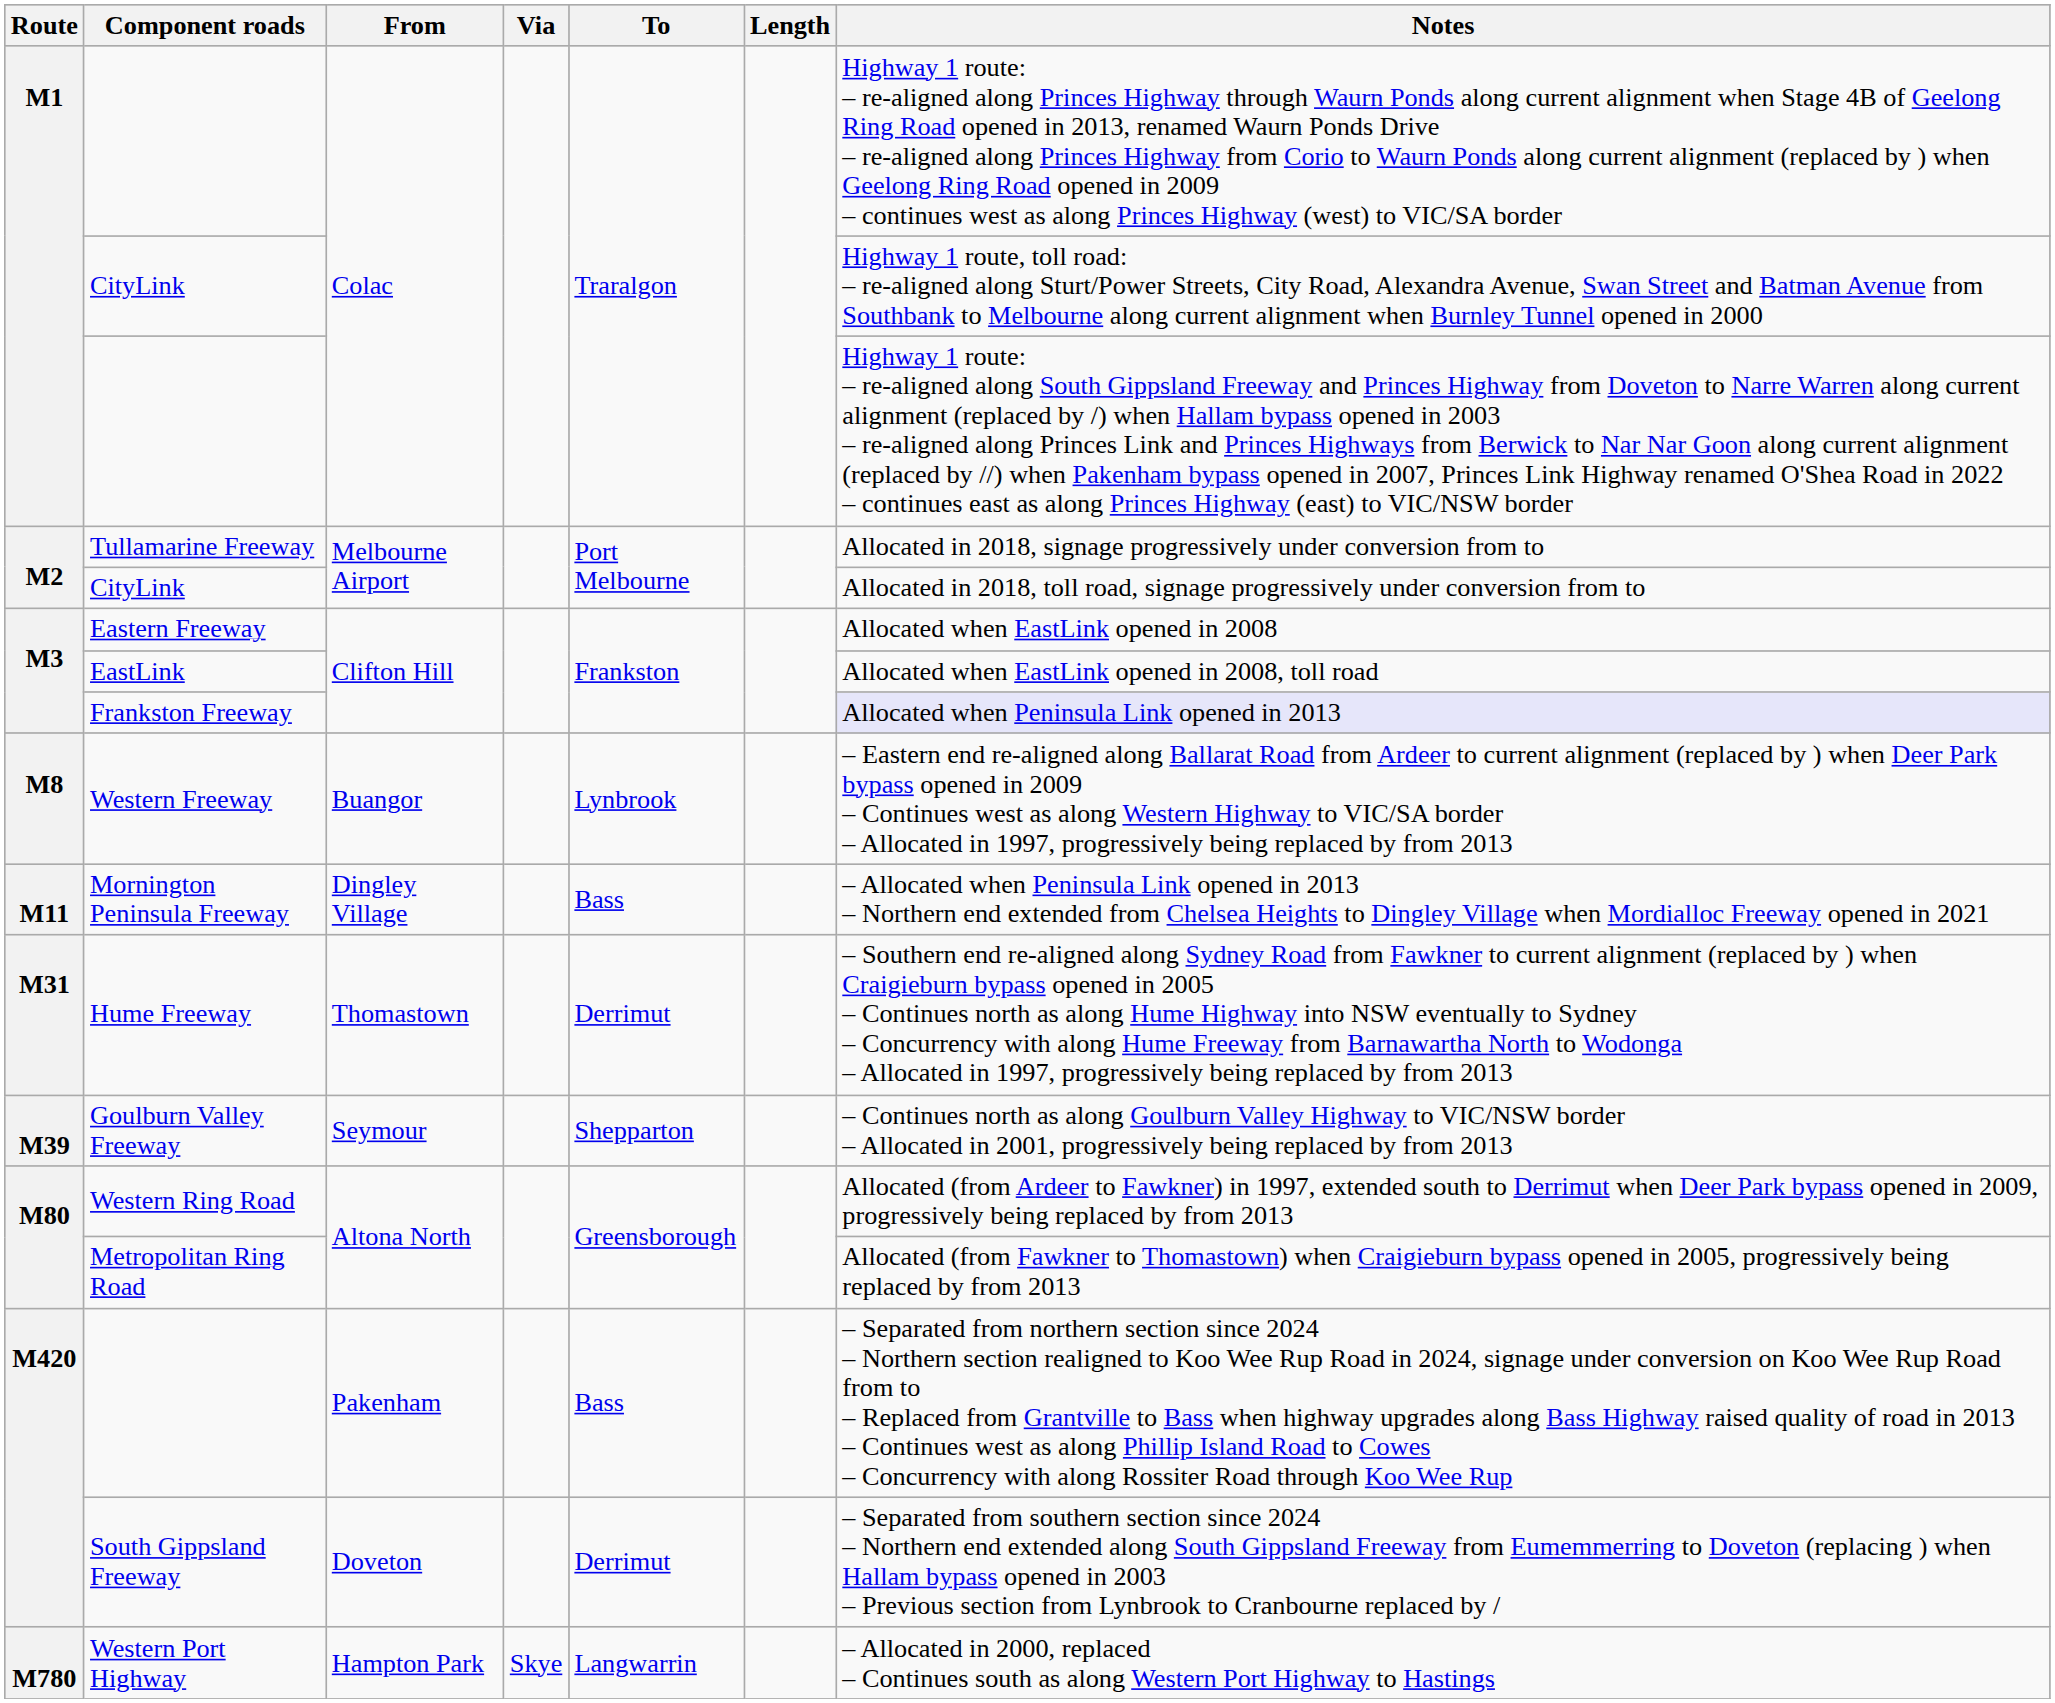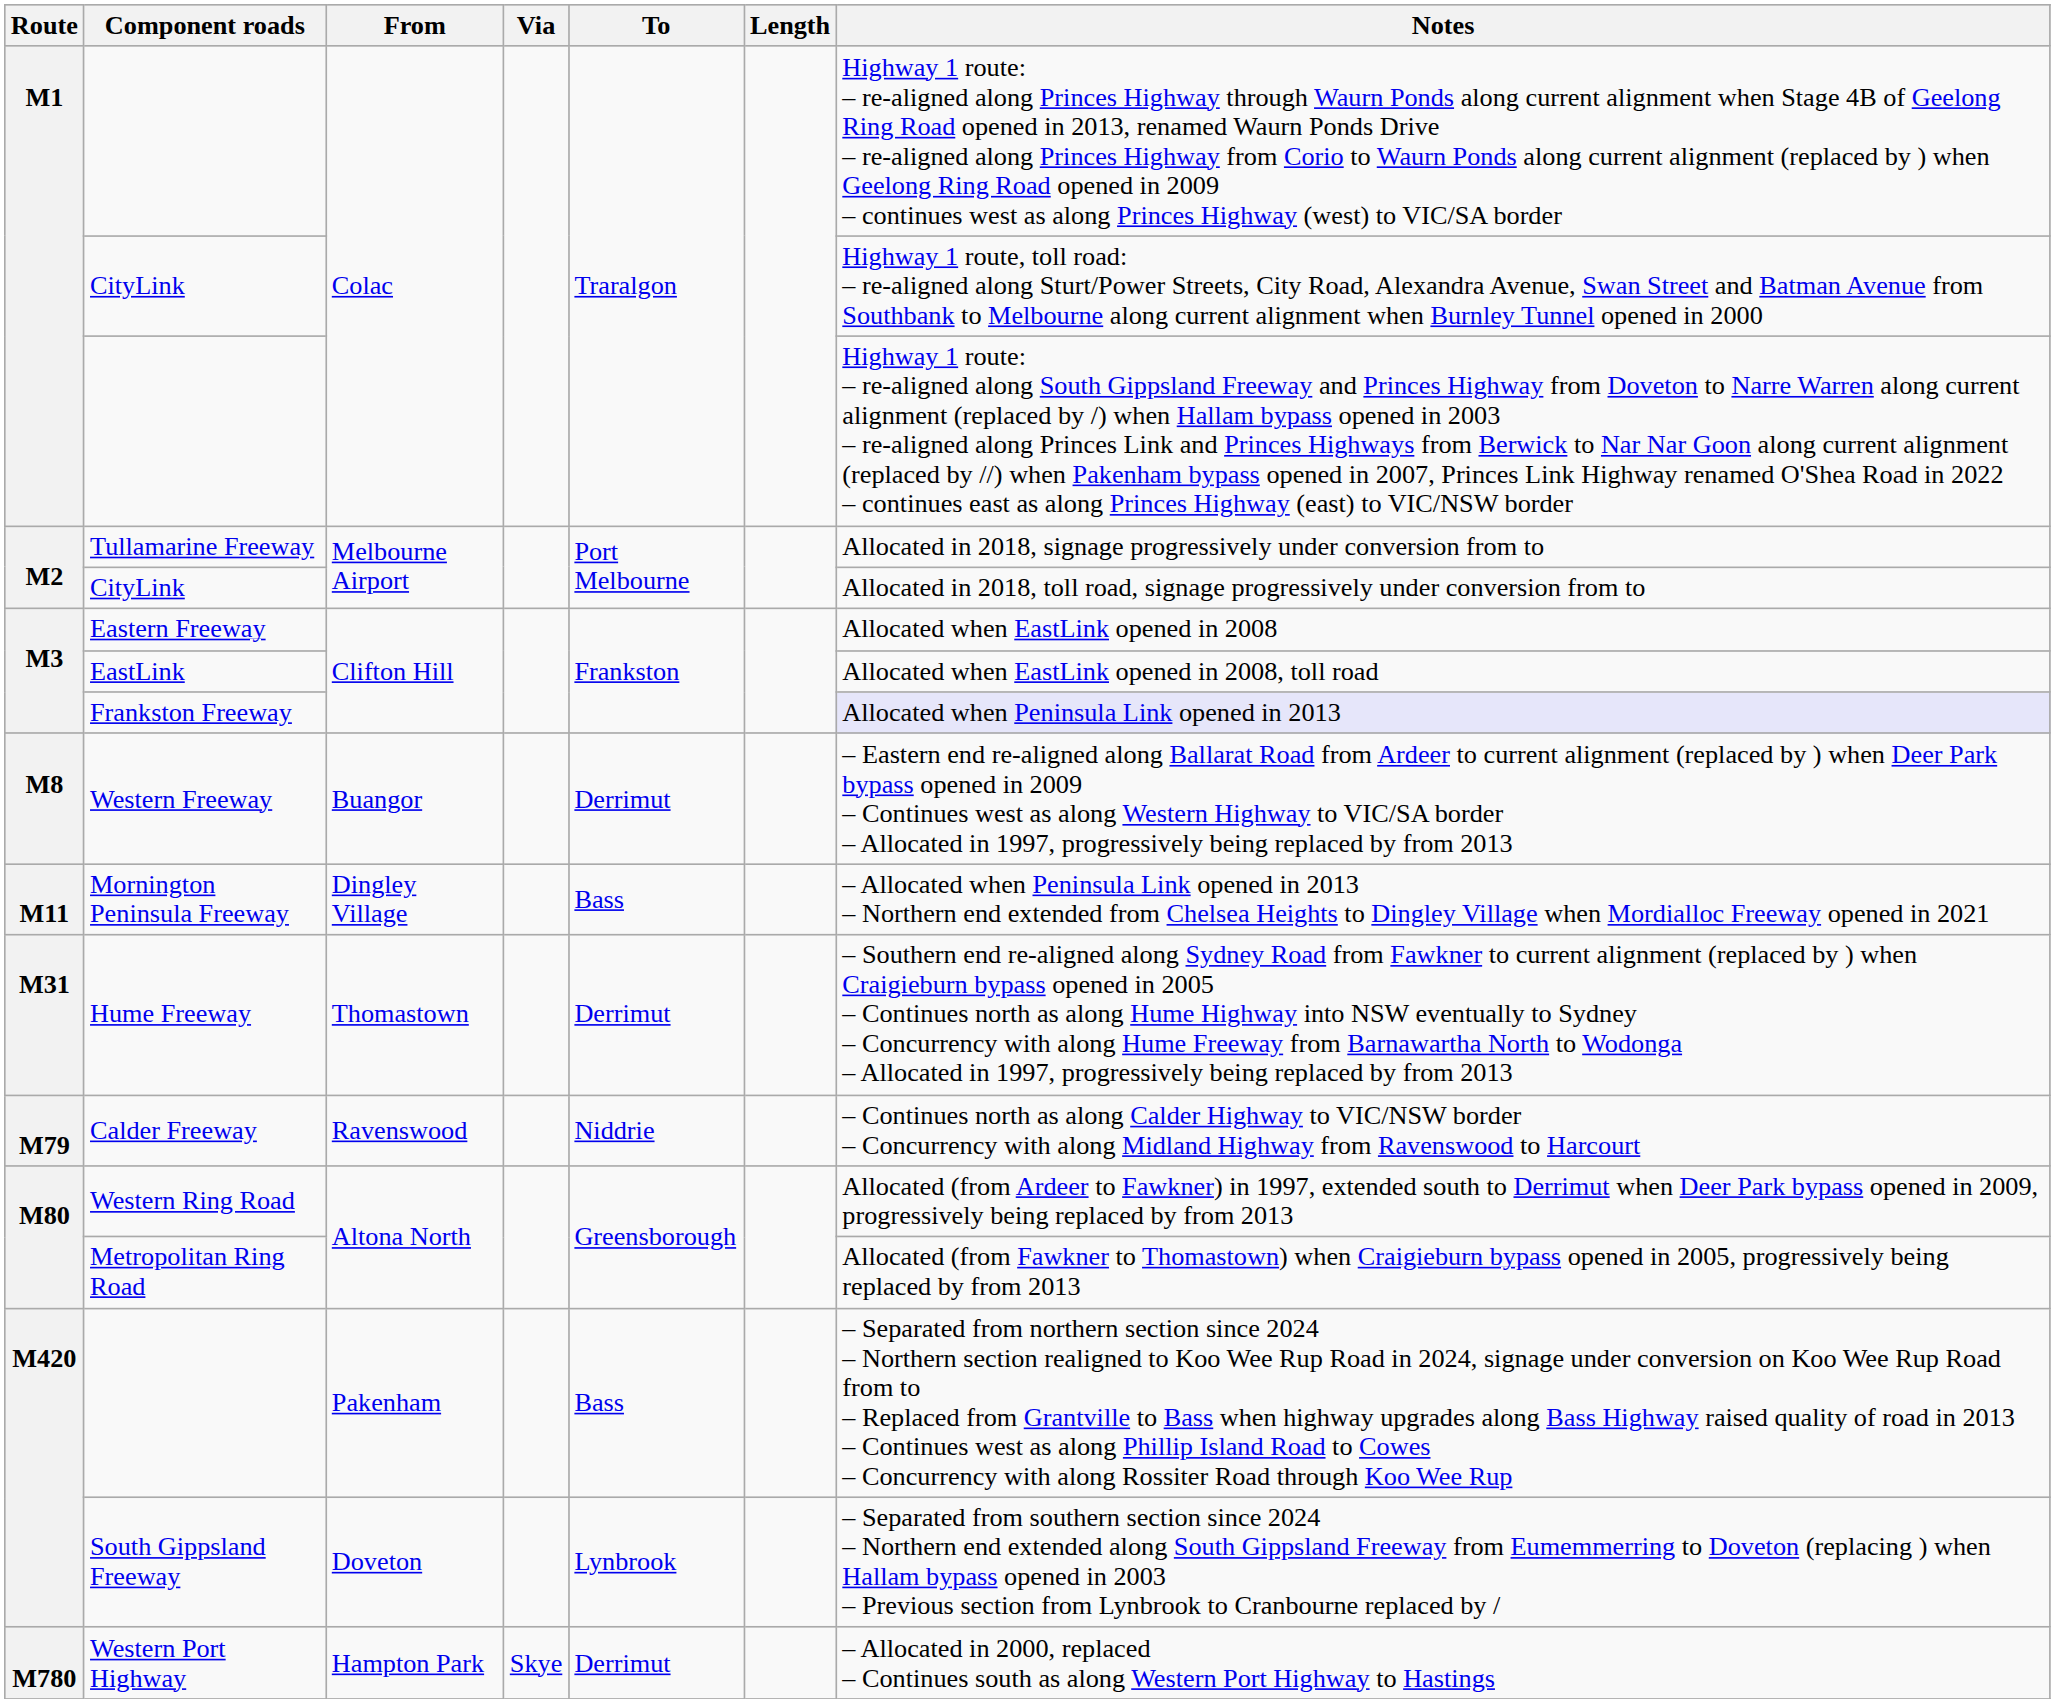Western Freeway | To: Lynbrook -> Derrimut
- row: M39 | Goulburn Valley Freeway | Seymour | Shepparton | – Continues north as along Goulburn Valley Highway to VIC/NSW border – Allocated in 2001, progressively being replaced by from 2013
+ row: M79 | Calder Freeway | Ravenswood | Niddrie | – Continues north as along Calder Highway to VIC/NSW border – Concurrency with along Midland Highway from Ravenswood to Harcourt
South Gippsland Freeway | To: Derrimut -> Lynbrook
Western Port Highway | To: Langwarrin -> Derrimut
